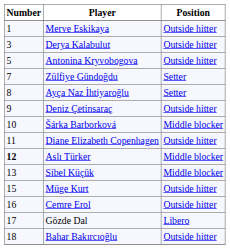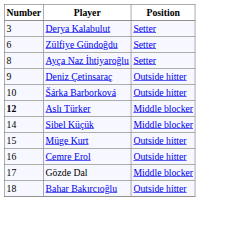- row: 1 | Merve Eskikaya | Outside hitter
Derya Kalabulut | Position: Outside hitter -> Setter
- row: 5 | Antonina Kryvobogova | Outside hitter
Zülfiye Gündoğdu | Number: 7 -> 6
Šárka Barborková | Position: Middle blocker -> Outside hitter
- row: 11 | Diane Elizabeth Copenhagen | Outside hitter
Sibel Küçük | Number: 13 -> 14
Gözde Dal | Position: Libero -> Middle blocker
